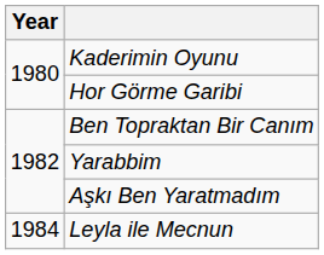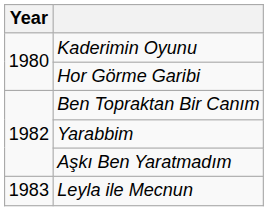Leyla ile Mecnun | Year: 1984 -> 1983
